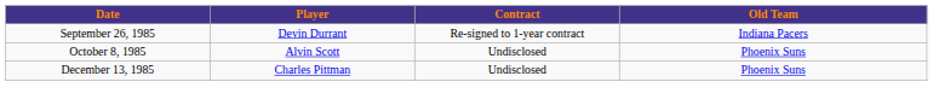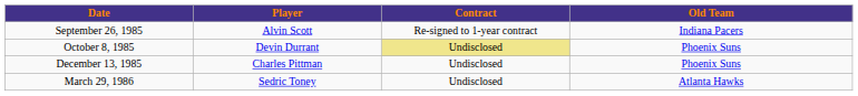September 26, 1985 | Player: Devin Durrant -> Alvin Scott
October 8, 1985 | Player: Alvin Scott -> Devin Durrant
October 8, 1985 | Contract: no background -> khaki background
+ row: March 29, 1986 | Sedric Toney | Undisclosed | Atlanta Hawks
